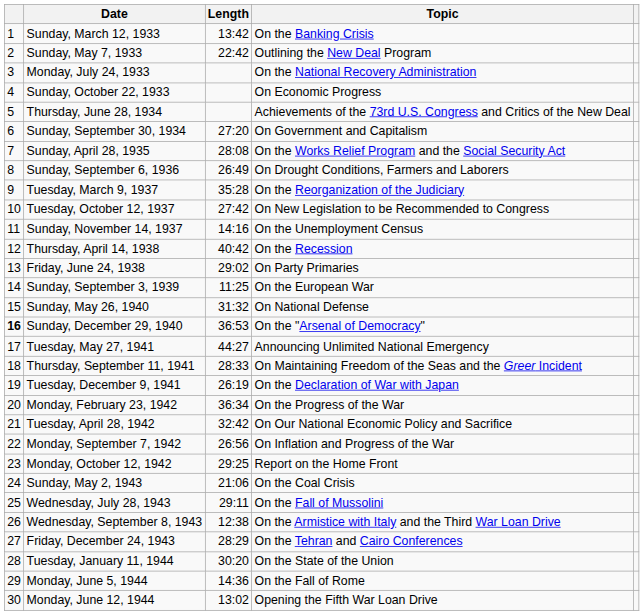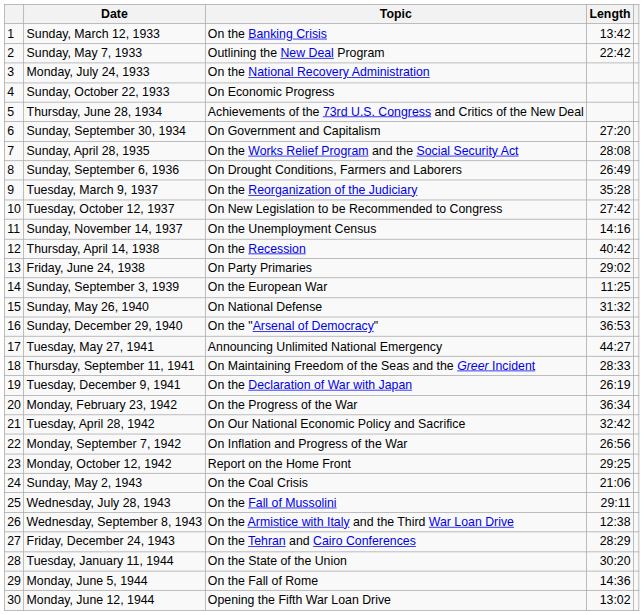columns swapped: Topic <-> Length
Sunday, December 29, 1940 | column 1: bold -> normal
